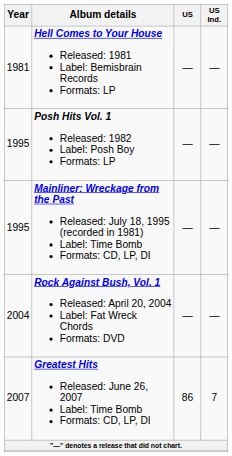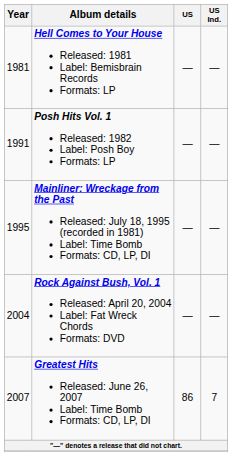Posh Hits Vol. 1 Released: 1982 Label: Posh Boy Formats: LP | Year: 1995 -> 1991
